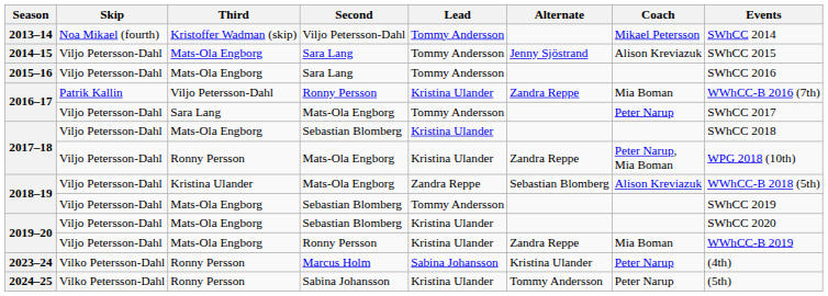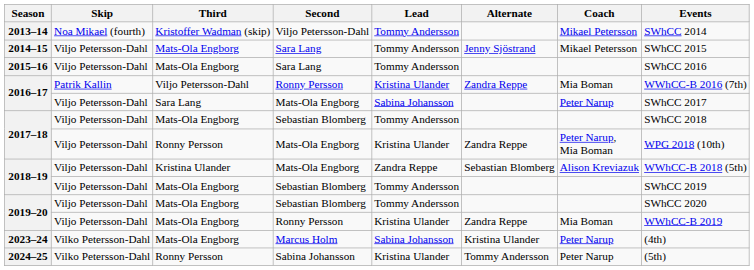2014–15 | Coach: Alison Kreviazuk -> Mikael Petersson
2016–17 / Mats-Ola Engborg | Lead: Tommy Andersson -> Sabina Johansson
2017–18 / Sebastian Blomberg | Lead: Kristina Ulander -> Tommy Andersson
2019–20 / Sebastian Blomberg | Lead: Kristina Ulander -> Tommy Andersson
2023–24 | Third: Ronny Persson -> Mats-Ola Engborg
